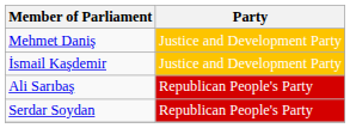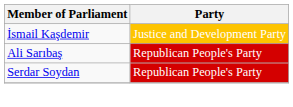- row: Mehmet Daniş | Justice and Development Party
